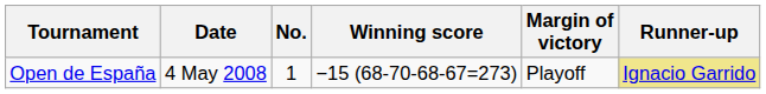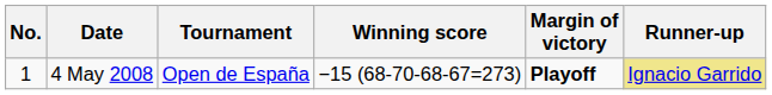columns swapped: No. <-> Tournament
4 May 2008 | Margin of victory: normal -> bold
